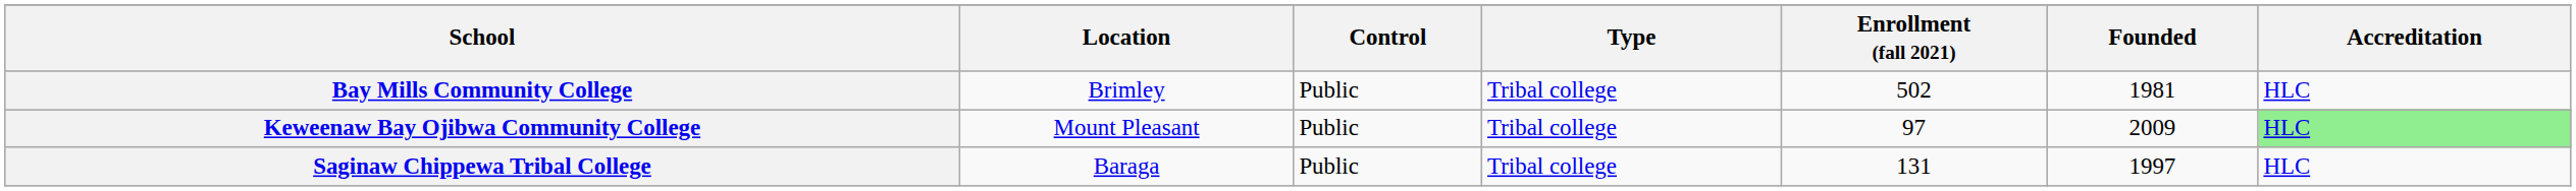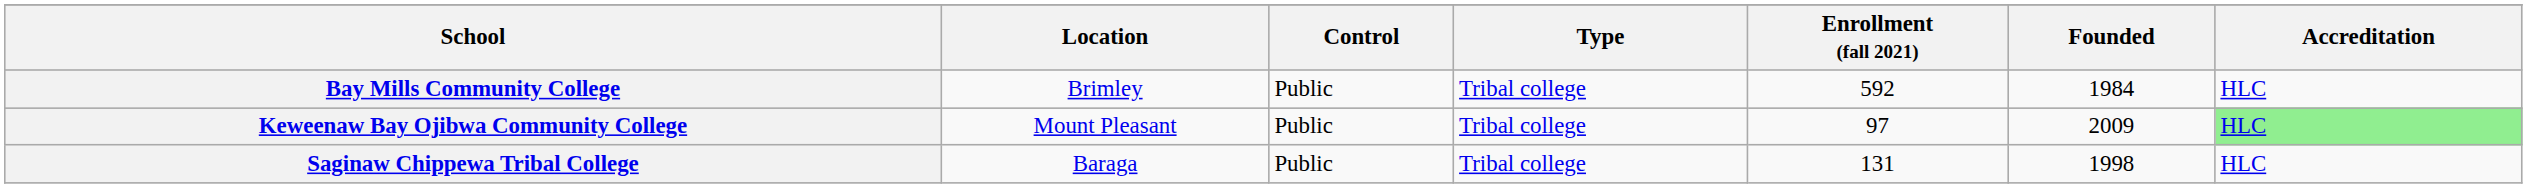Bay Mills Community College | Enrollment (fall 2021): 502 -> 592
Bay Mills Community College | Founded: 1981 -> 1984
Saginaw Chippewa Tribal College | Founded: 1997 -> 1998
